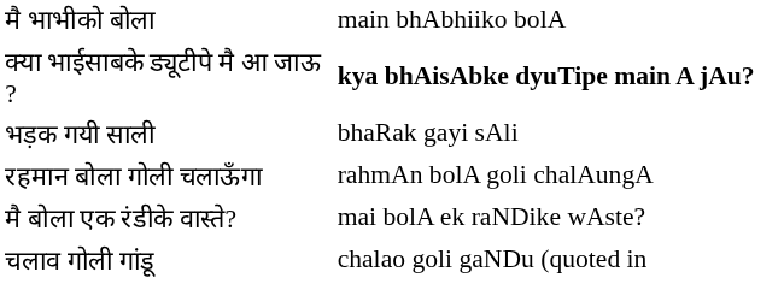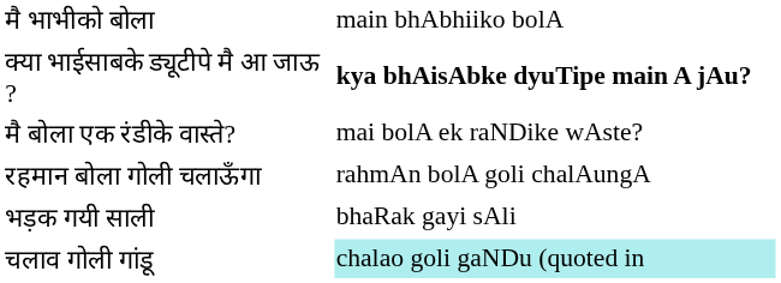rows swapped: भड़क गयी साली <-> मै बोला एक रंडीके वास्ते?
चलाव गोली गांडू | column 2: no background -> paleturquoise background
